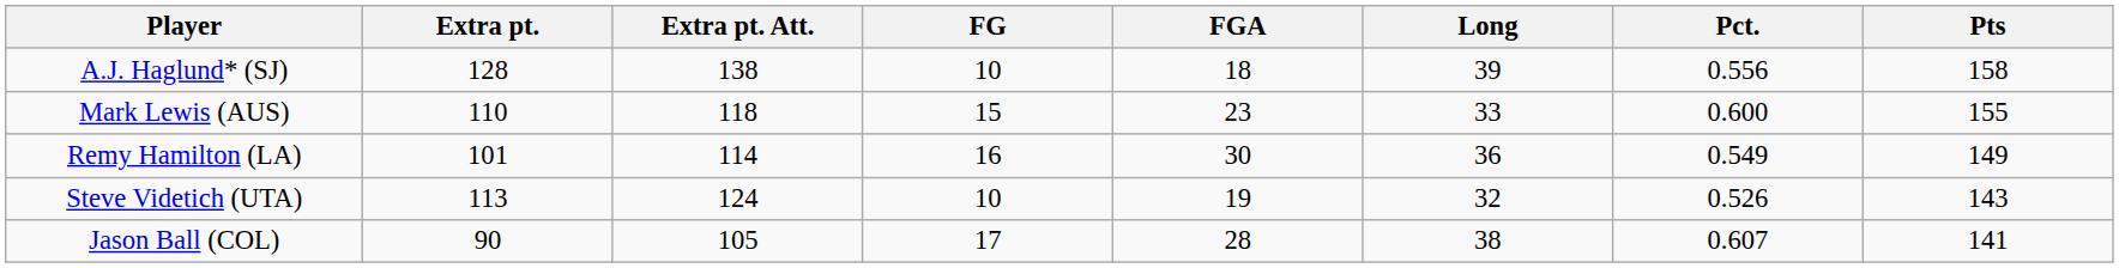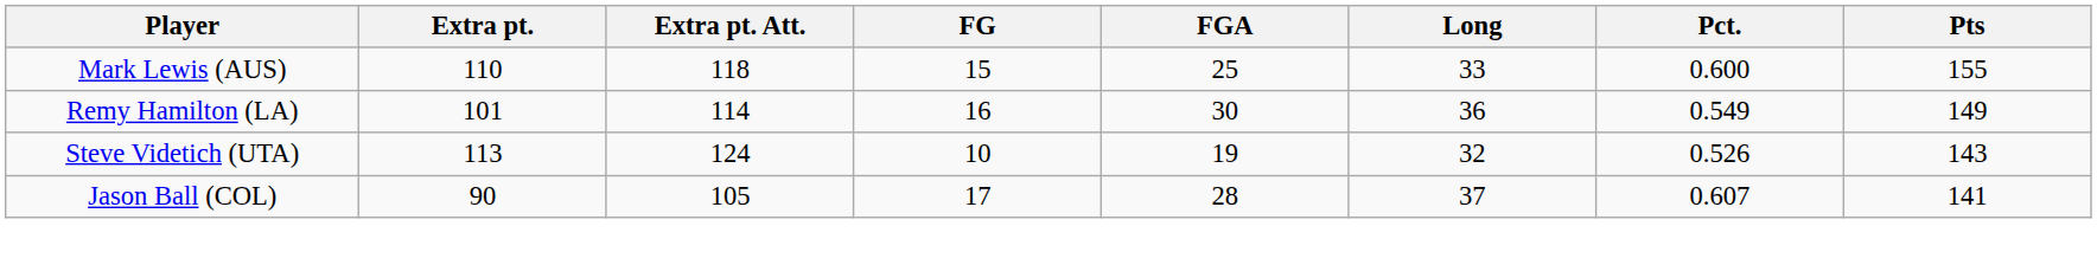- row: A.J. Haglund* (SJ) | 128 | 138 | 10 | 18 | 39 | 0.556 | 158
Mark Lewis (AUS) | FGA: 23 -> 25
Jason Ball (COL) | Long: 38 -> 37
